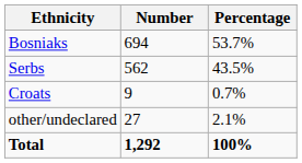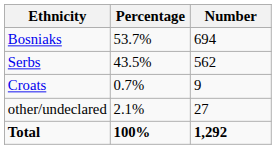columns swapped: Number <-> Percentage
